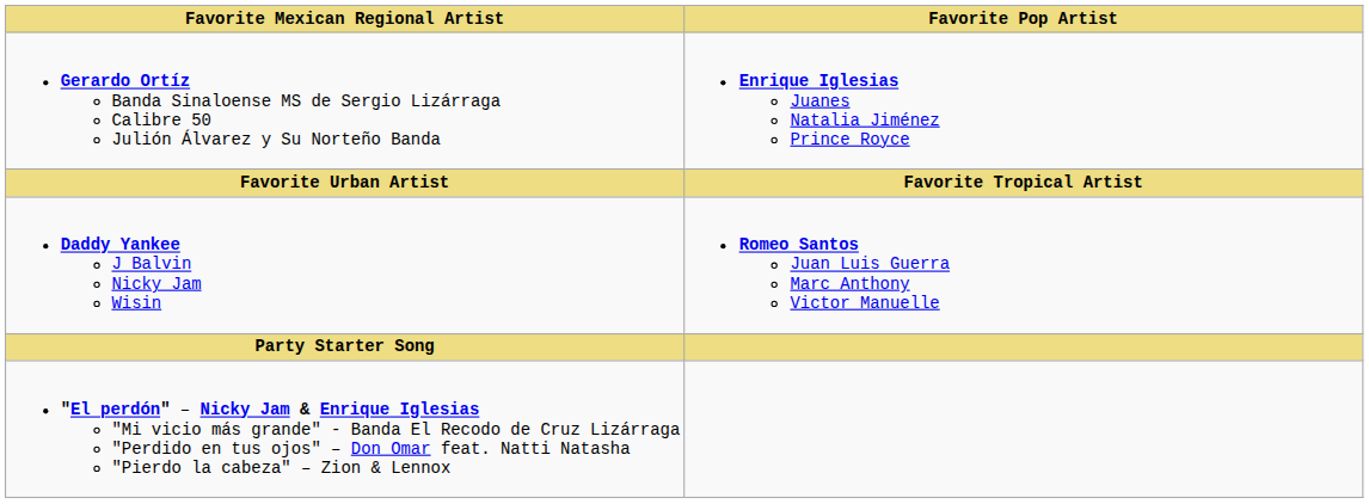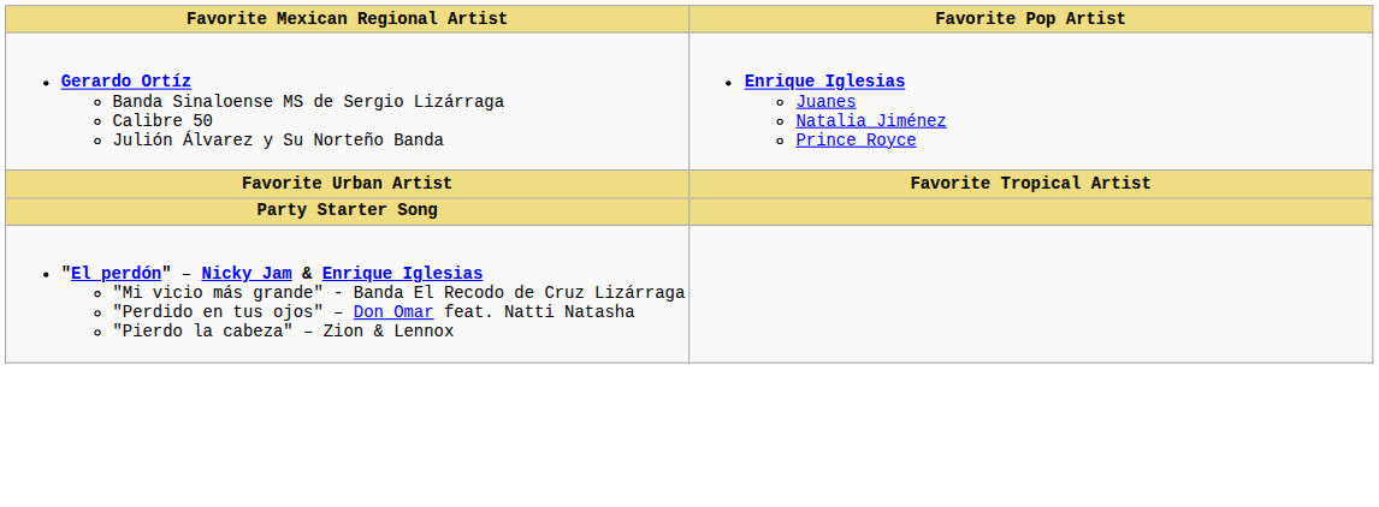- row: Daddy Yankee J Balvin Nicky Jam Wisin | Romeo Santos Juan Luis Guerra Marc Anthony Victor Manuelle
